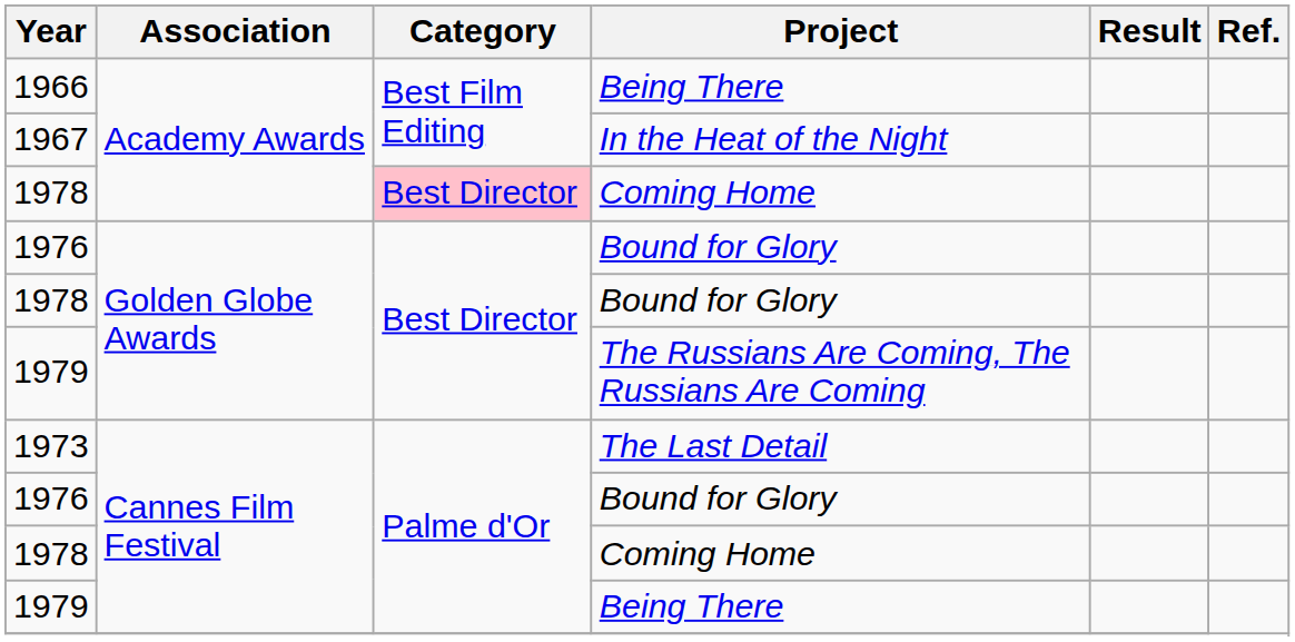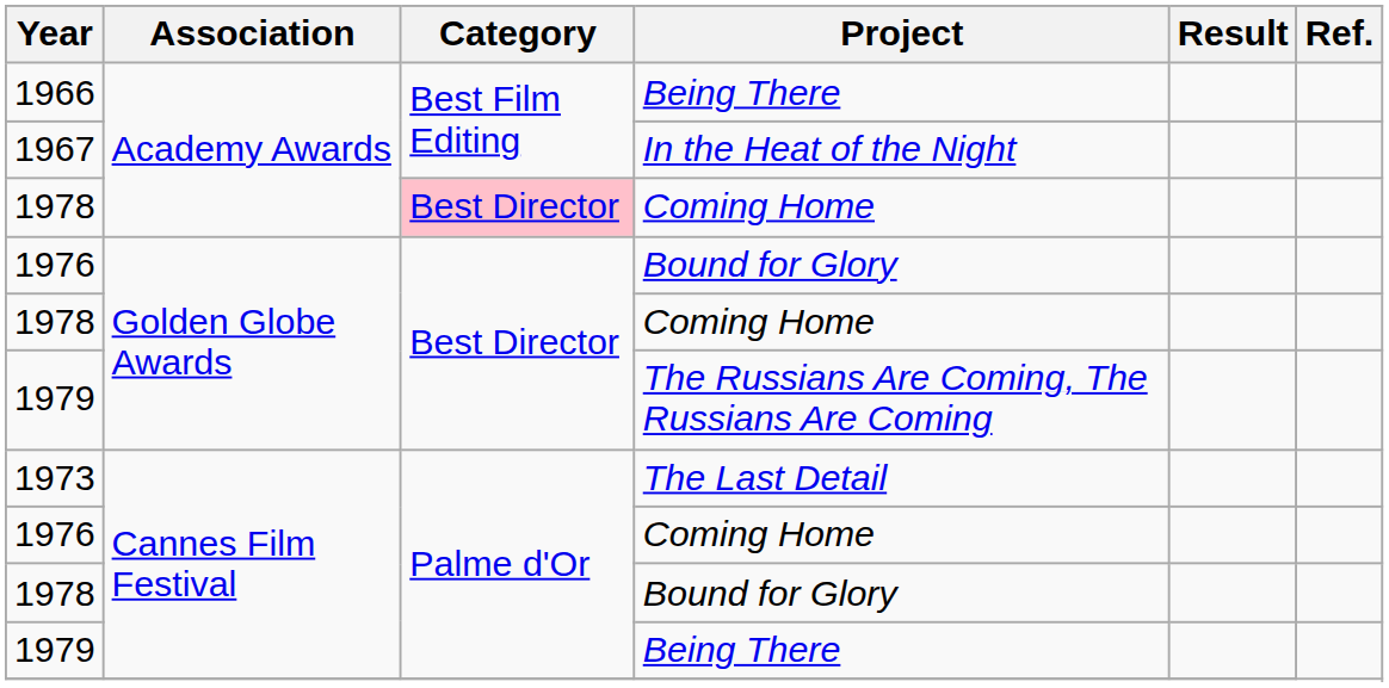1978 / Golden Globe Awards | Project: Bound for Glory -> Coming Home
1976 / Cannes Film Festival | Project: Bound for Glory -> Coming Home
1978 / Cannes Film Festival | Project: Coming Home -> Bound for Glory
